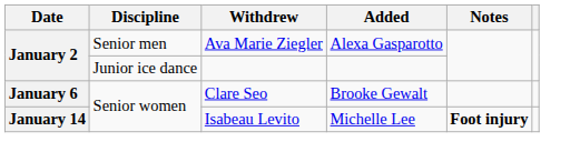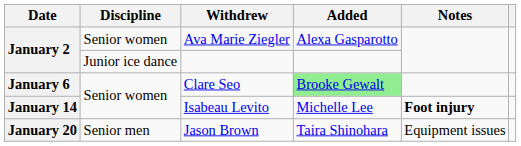Ava Marie Ziegler | Discipline: Senior men -> Senior women
Clare Seo | Added: no background -> lightgreen background
+ row: January 20 | Senior men | Jason Brown | Taira Shinohara | Equipment issues
